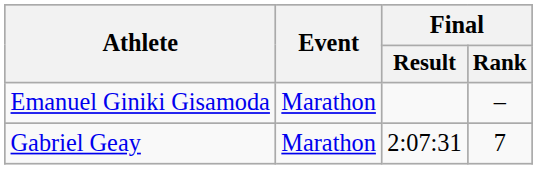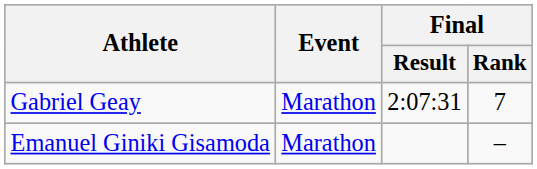rows swapped: Gabriel Geay <-> Emanuel Giniki Gisamoda
